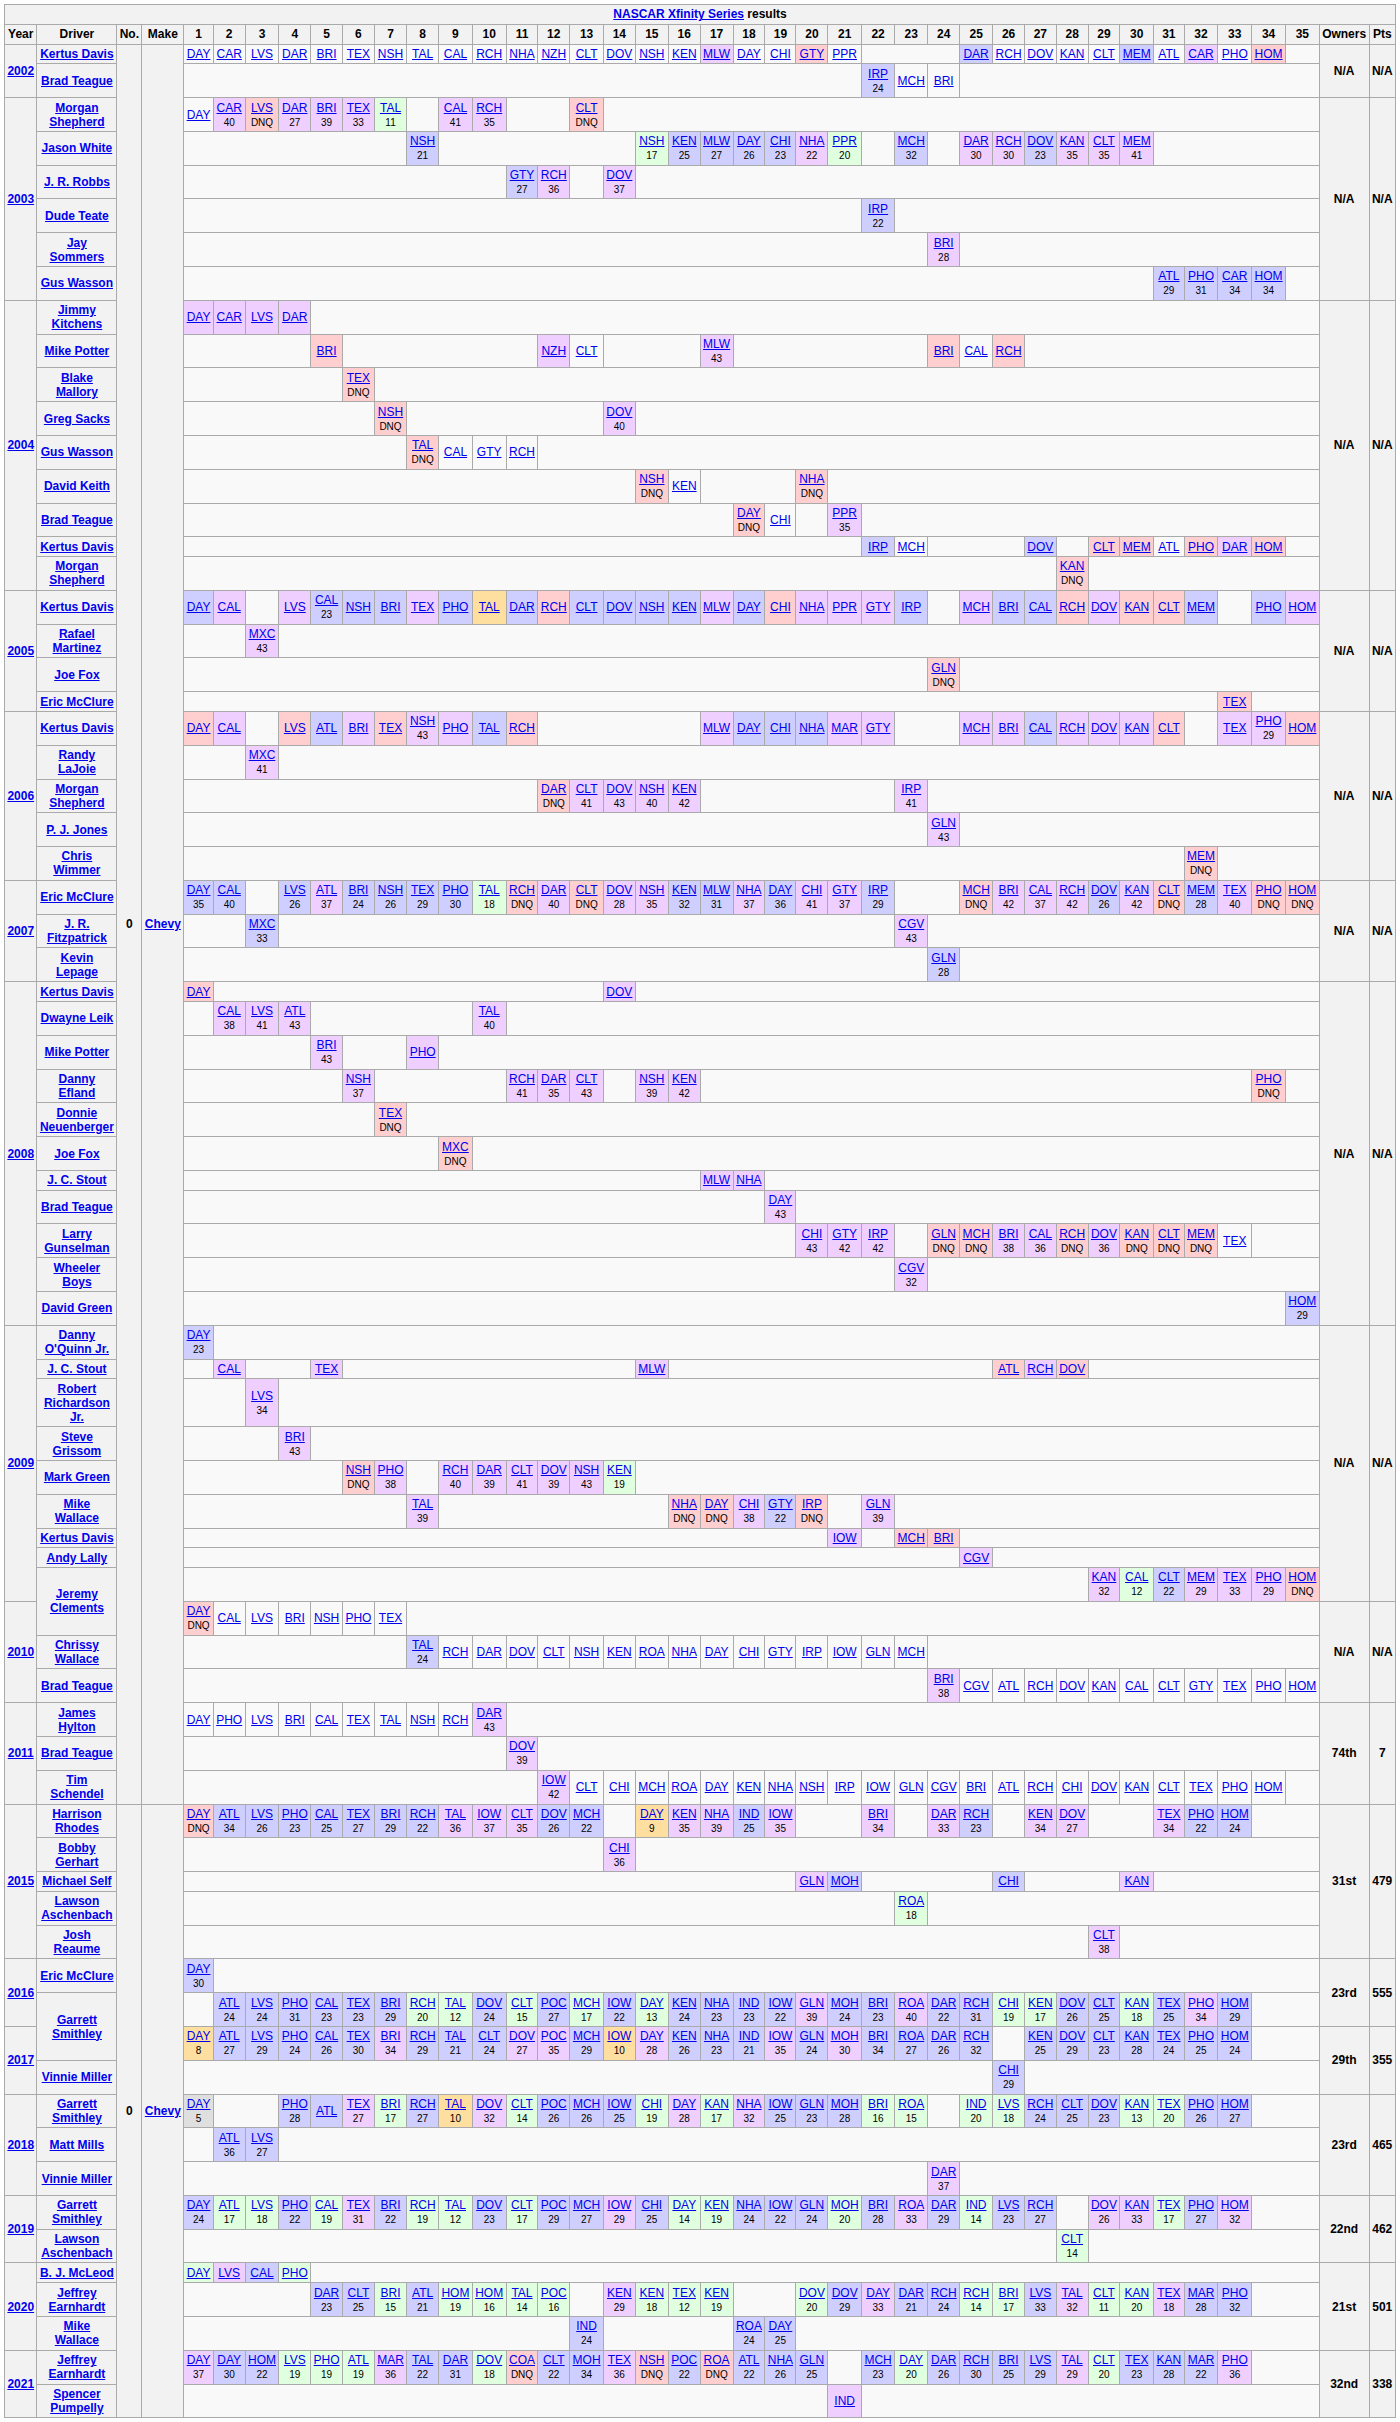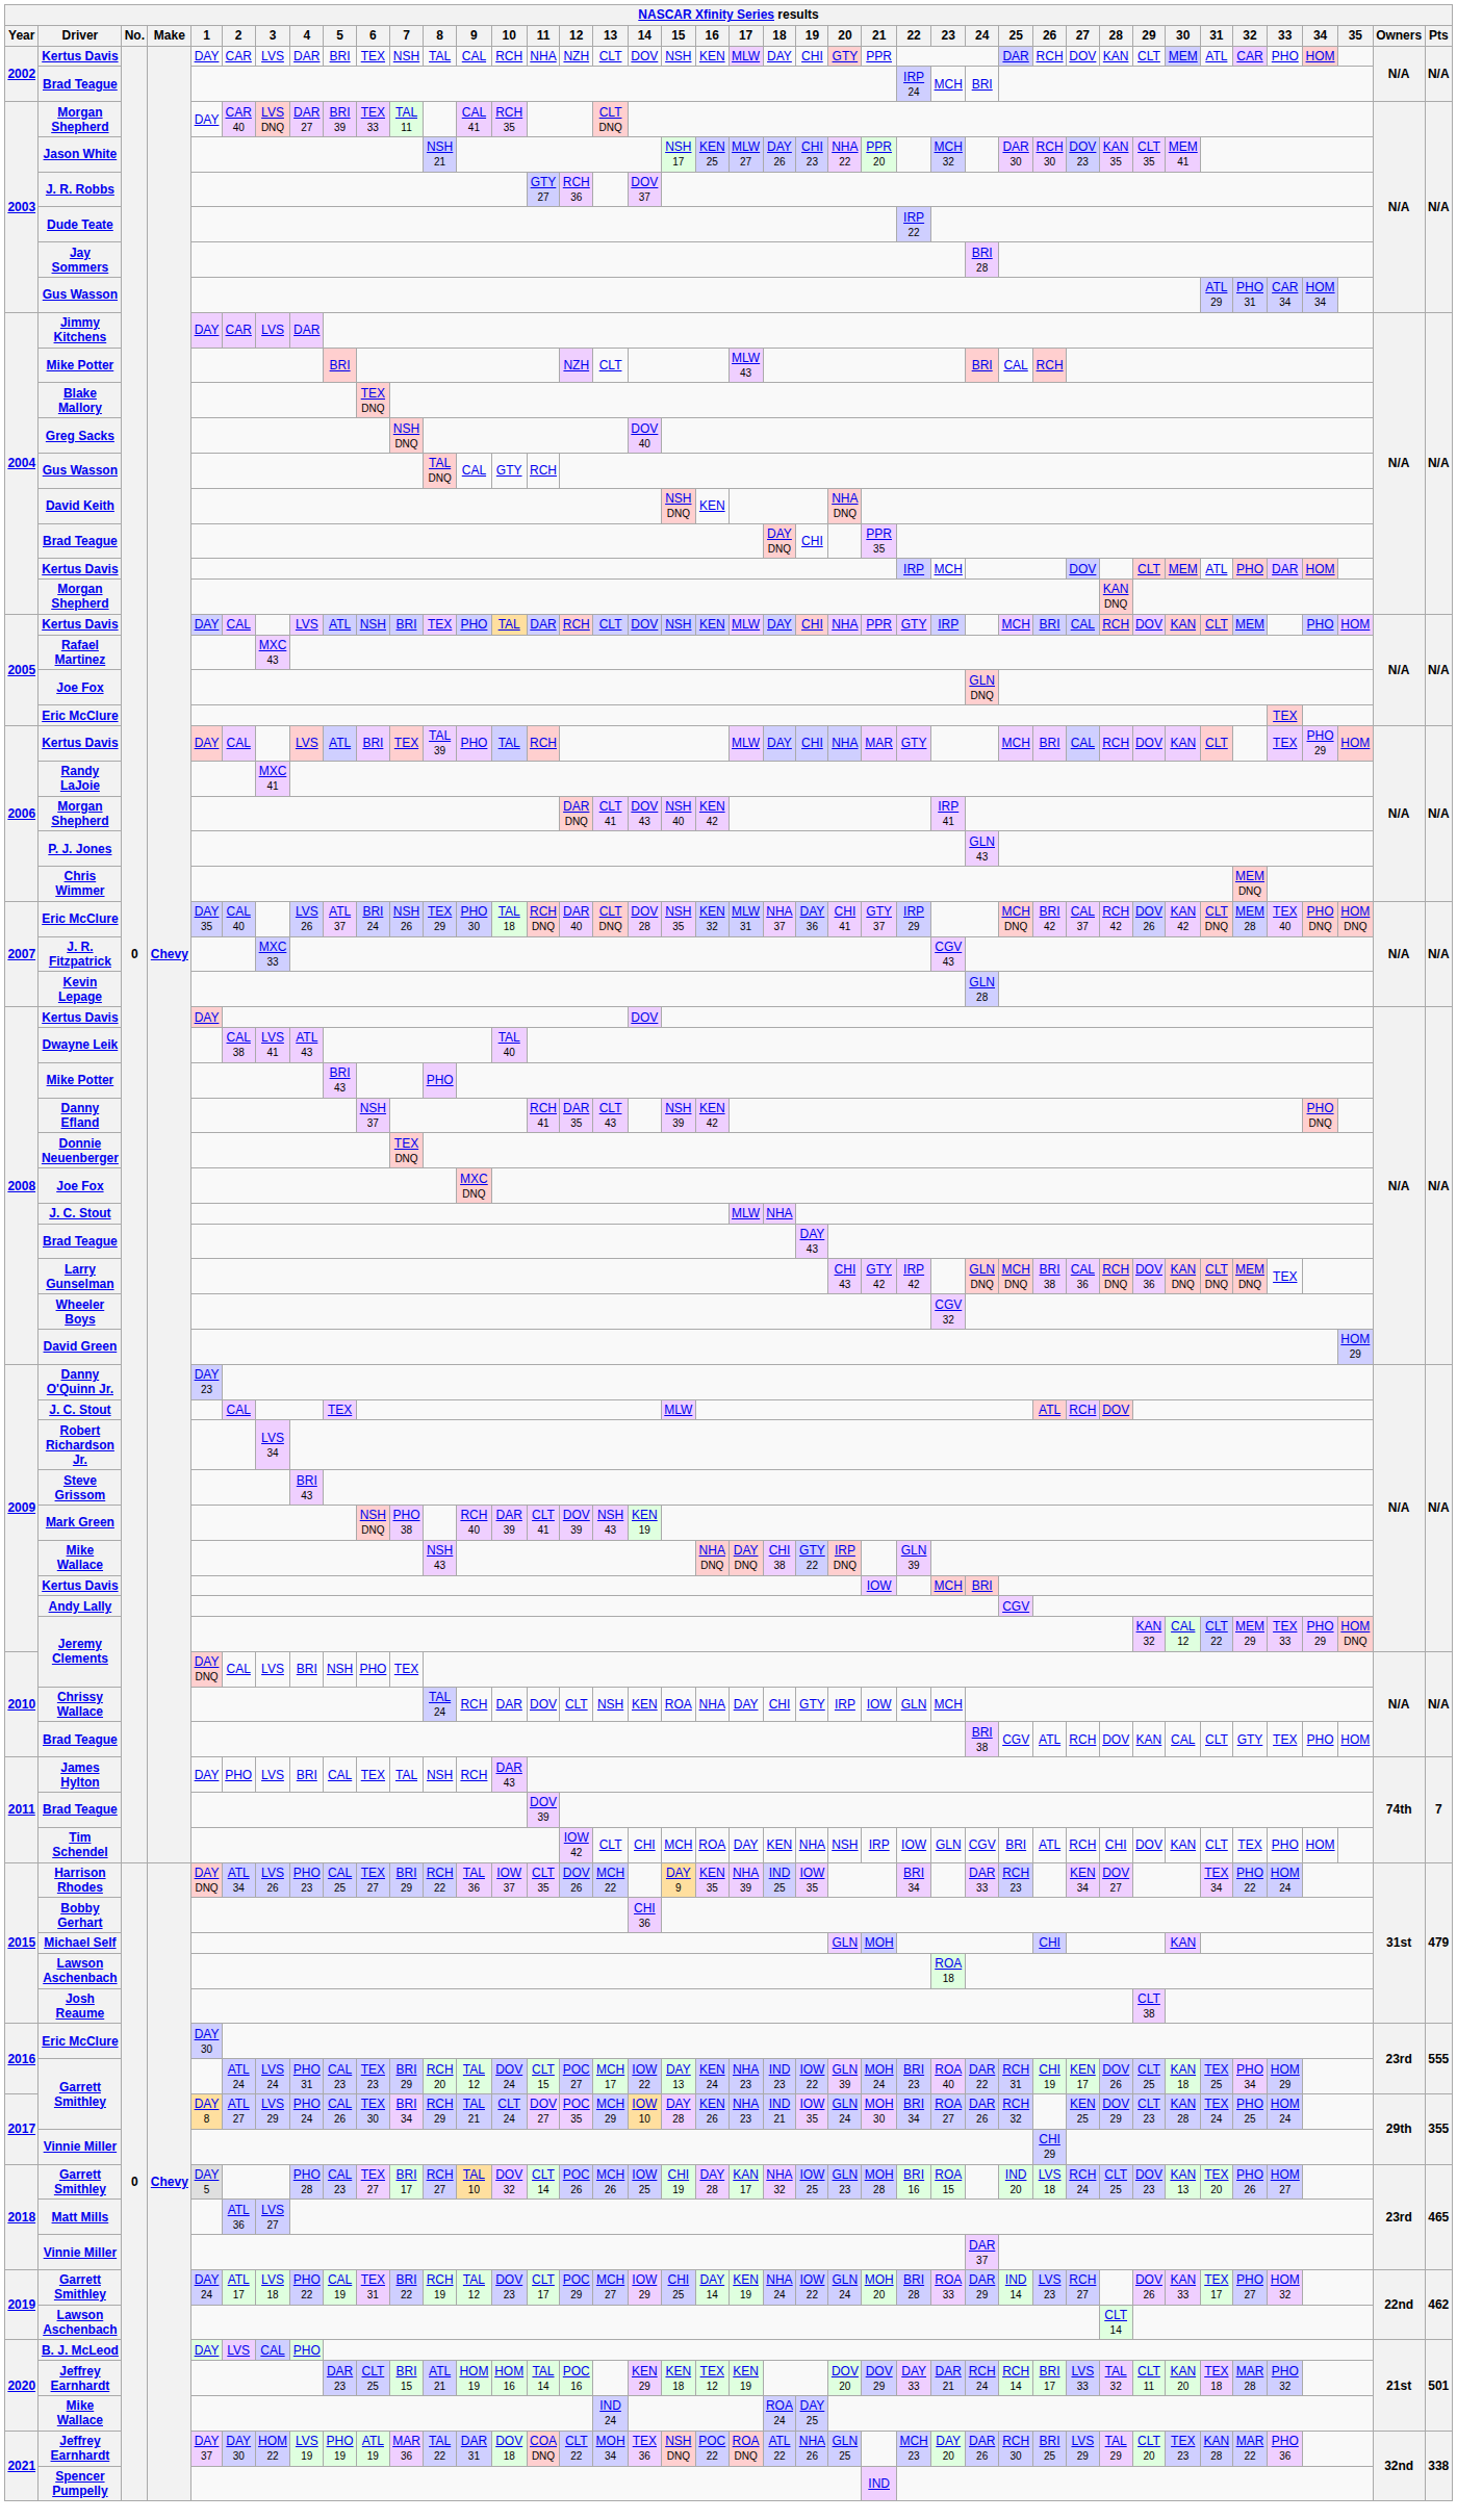2005 / Kertus Davis | 5: CAL 23 -> ATL
2006 / Kertus Davis | 8: NSH 43 -> TAL 39
2009 / Mike Wallace | 8: TAL 39 -> NSH 43
2018 / Garrett Smithley | 5: ATL -> CAL 23
